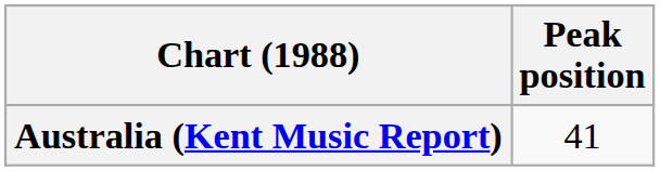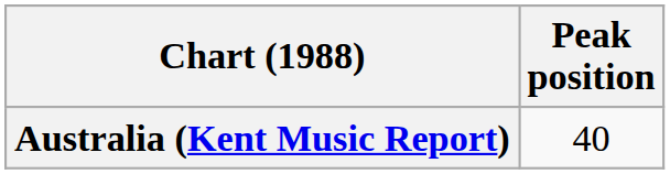Australia (Kent Music Report) | Peak position: 41 -> 40
